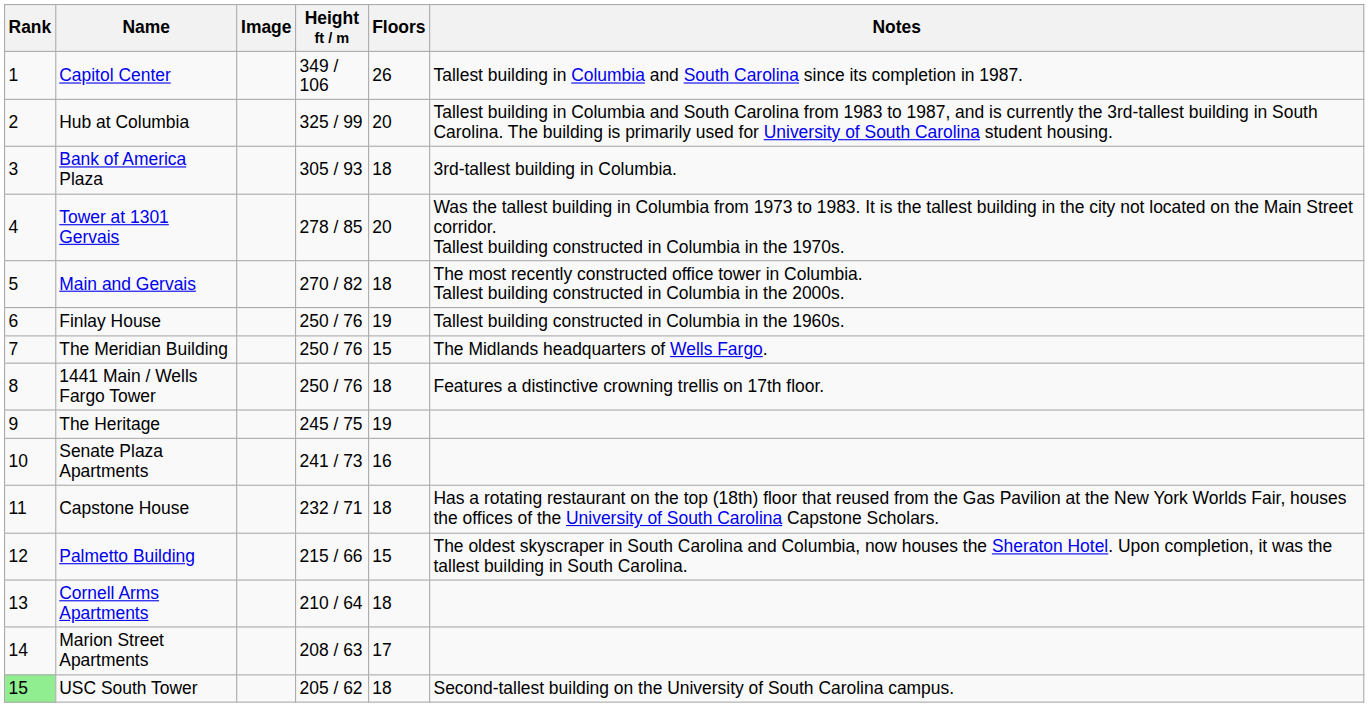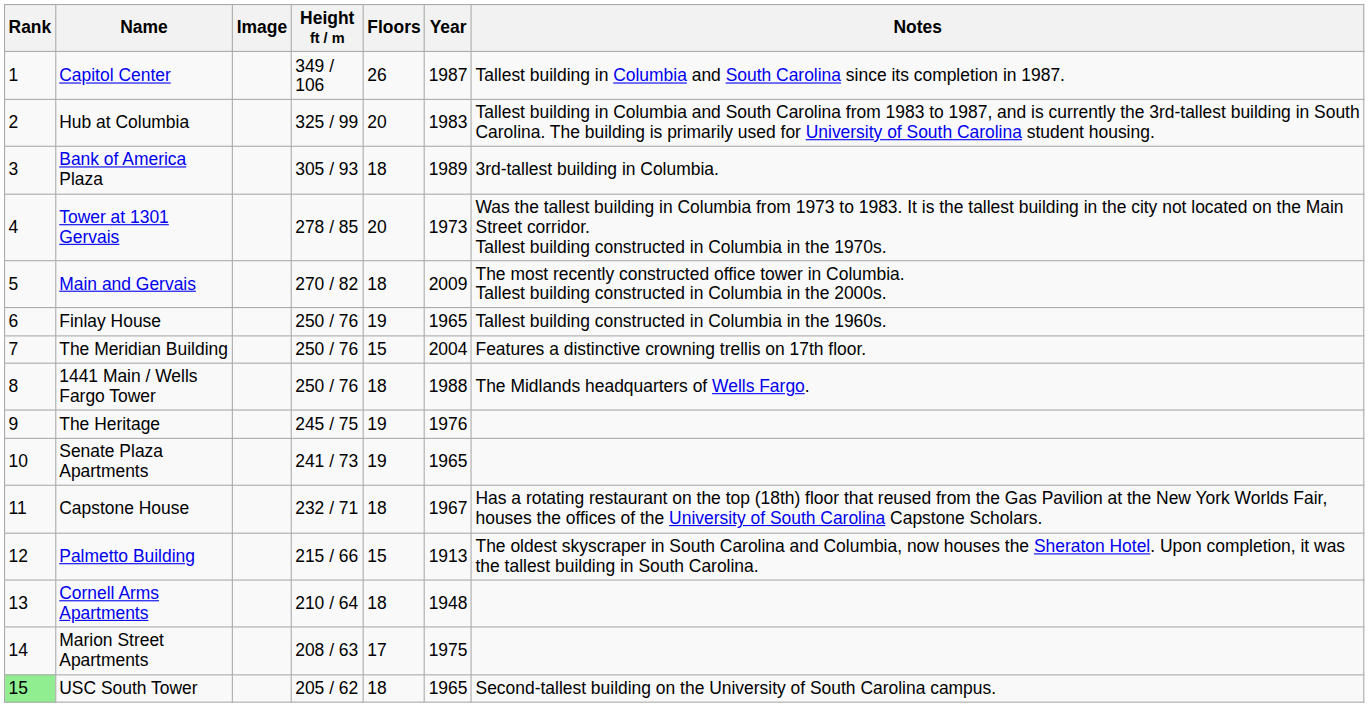+ column: Year | 1987 | 1983 | 1989 | 1973 | 2009 | 1965 | 2004 | 1988 | 1976 | 1965 | 1967 | 1913 | 1948 | 1975 | 1965
The Meridian Building | Notes: The Midlands headquarters of Wells Fargo. -> Features a distinctive crowning trellis on 17th floor.
1441 Main / Wells Fargo Tower | Notes: Features a distinctive crowning trellis on 17th floor. -> The Midlands headquarters of Wells Fargo.
Senate Plaza Apartments | Floors: 16 -> 19
